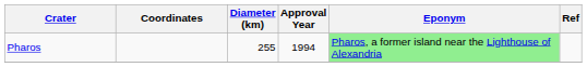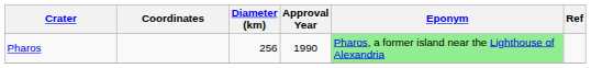Pharos | Diameter (km): 255 -> 256
Pharos | Approval Year: 1994 -> 1990
